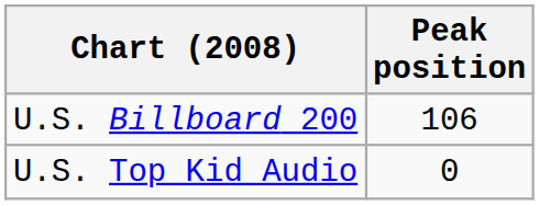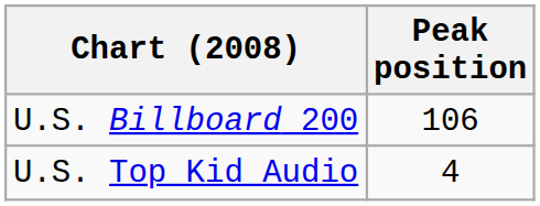U.S. Top Kid Audio | Peak position: 0 -> 4
